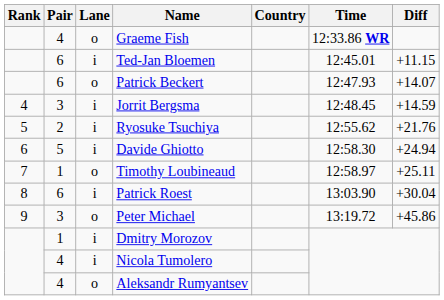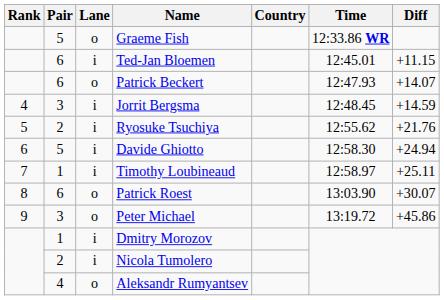Graeme Fish | Pair: 4 -> 5
Timothy Loubineaud | Lane: o -> i
Patrick Roest | Lane: i -> o
Patrick Roest | Diff: +30.04 -> +30.07
Nicola Tumolero | Pair: 4 -> 2
